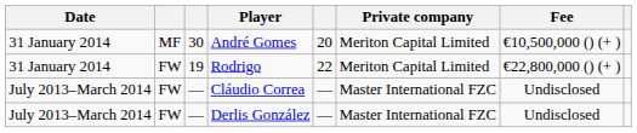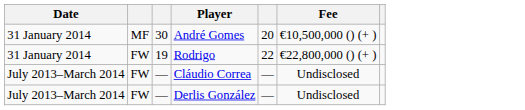- column: Private company | Meriton Capital Limited | Meriton Capital Limited | Master International FZC | Master International FZC
